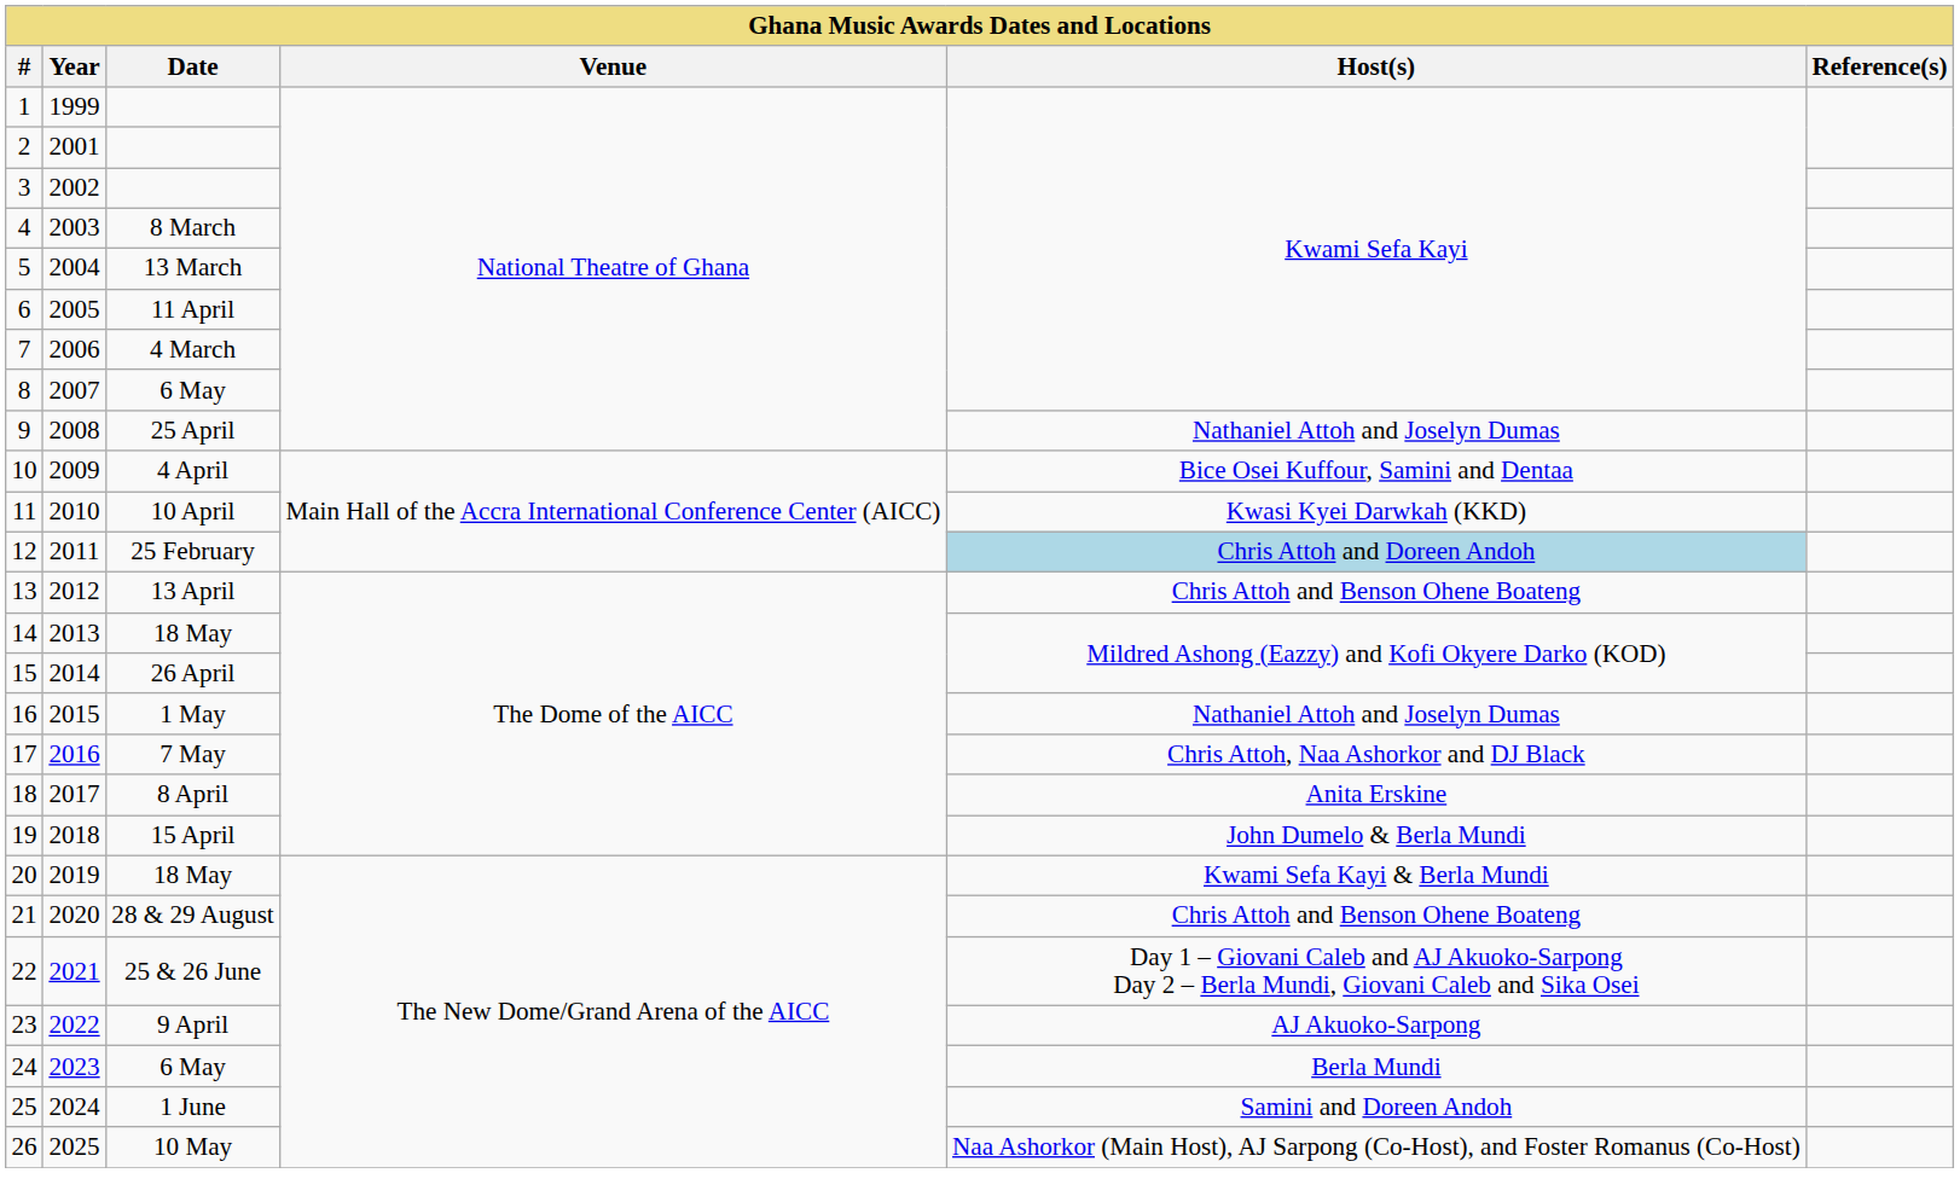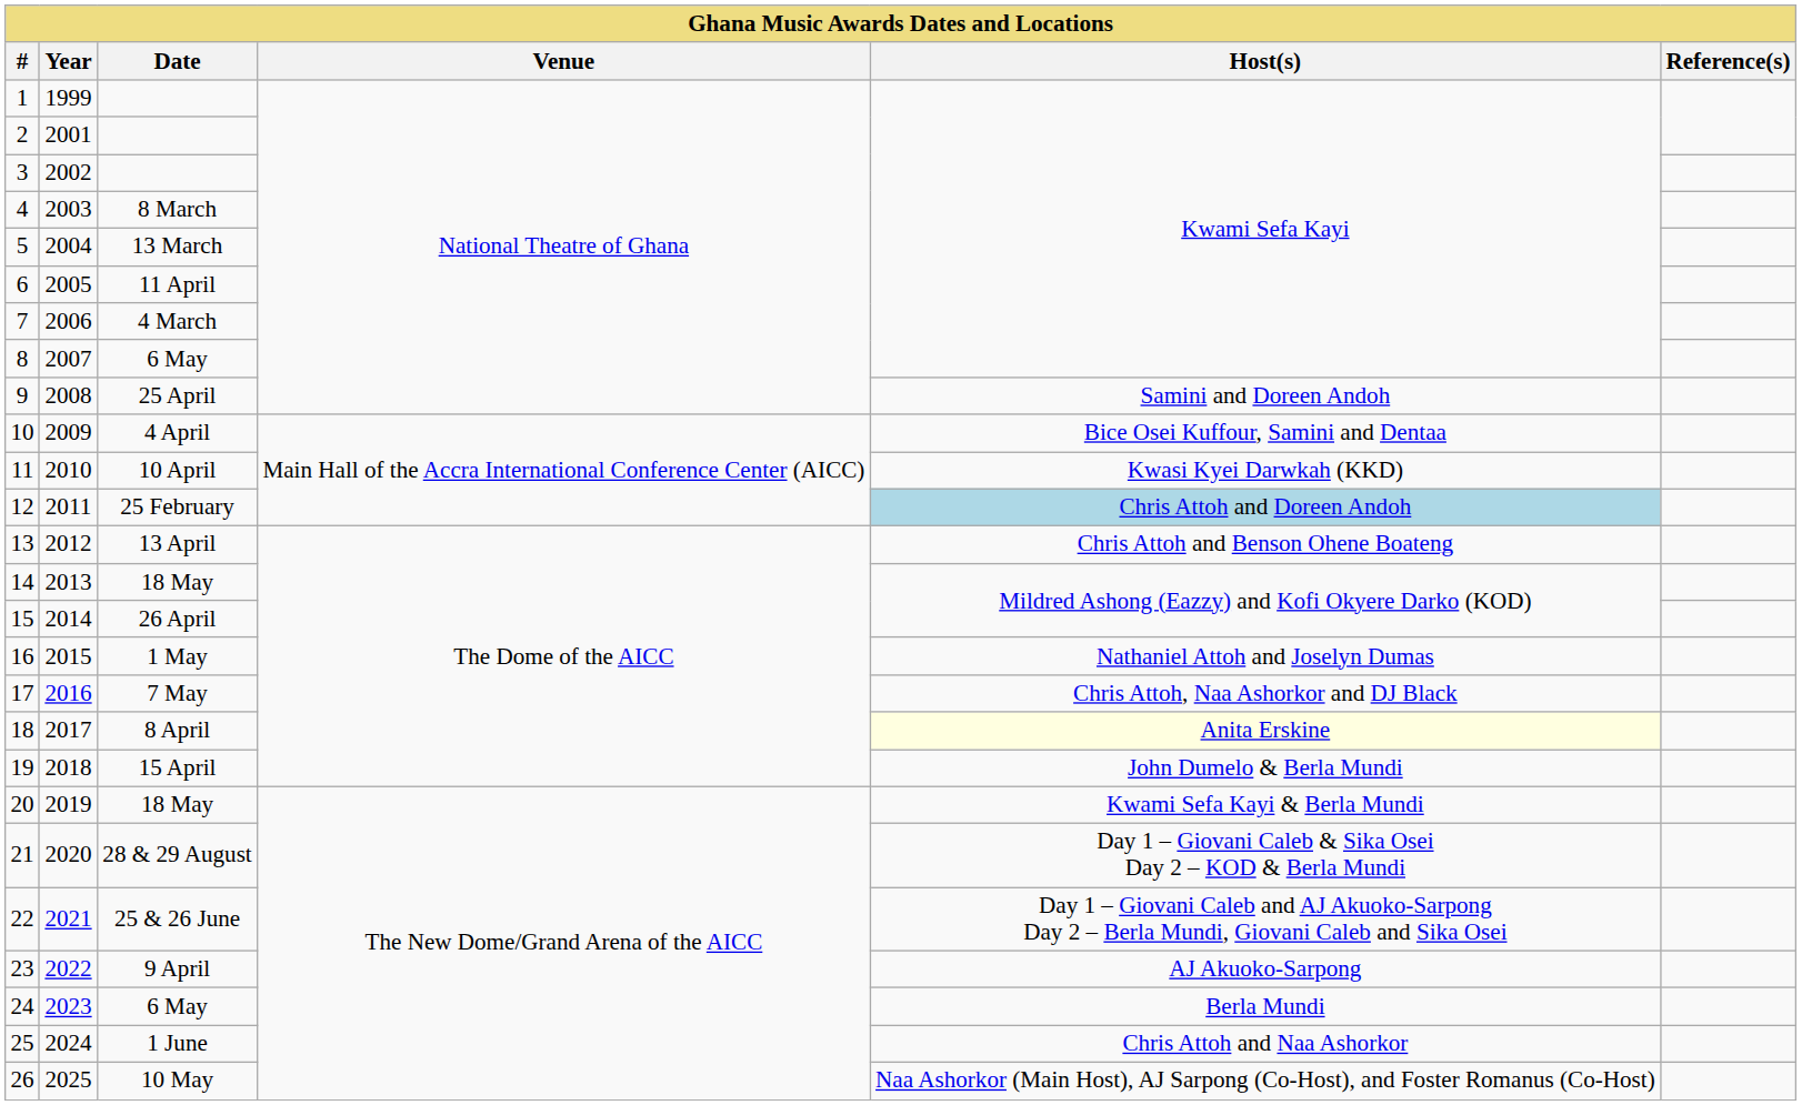9 | column 5: Nathaniel Attoh and Joselyn Dumas -> Samini and Doreen Andoh
18 | column 5: no background -> lightyellow background
21 | column 5: Chris Attoh and Benson Ohene Boateng -> Day 1 – Giovani Caleb & Sika Osei Day 2 – KOD & Berla Mundi
25 | column 5: Samini and Doreen Andoh -> Chris Attoh and Naa Ashorkor
